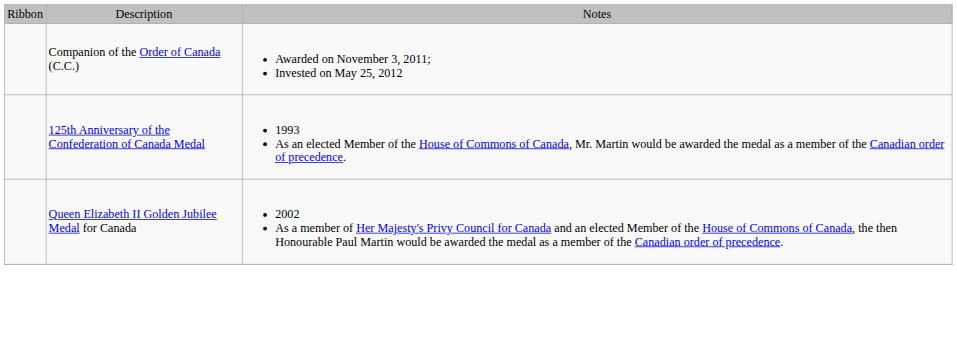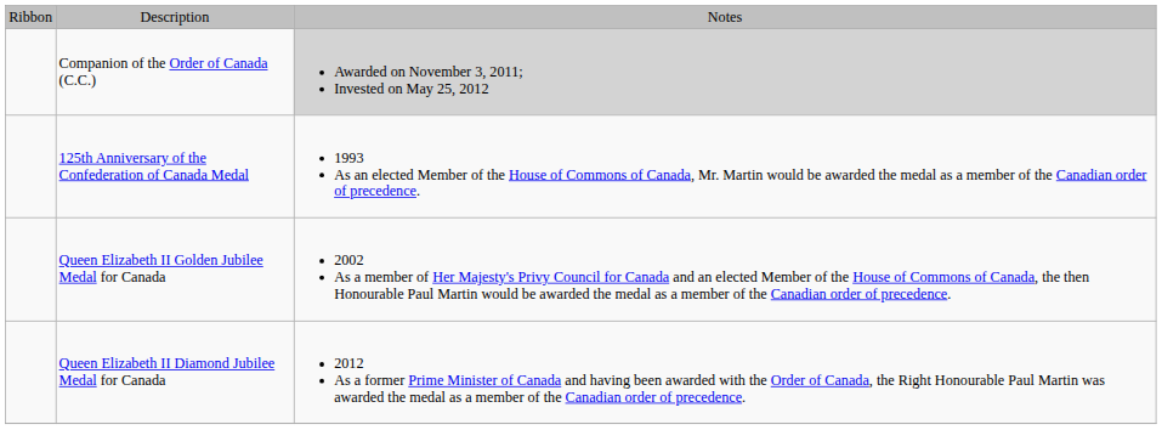Companion of the Order of Canada (C.C.) | column 3: no background -> lightgrey background
+ row: Queen Elizabeth II Diamond Jubilee Medal for Canada | 2012 As a former Prime Minister of Canada and having been awarded with the Order of Canada, the Right Honourable Paul Martin was awarded the medal as a member of the Canadian order of precedence.
